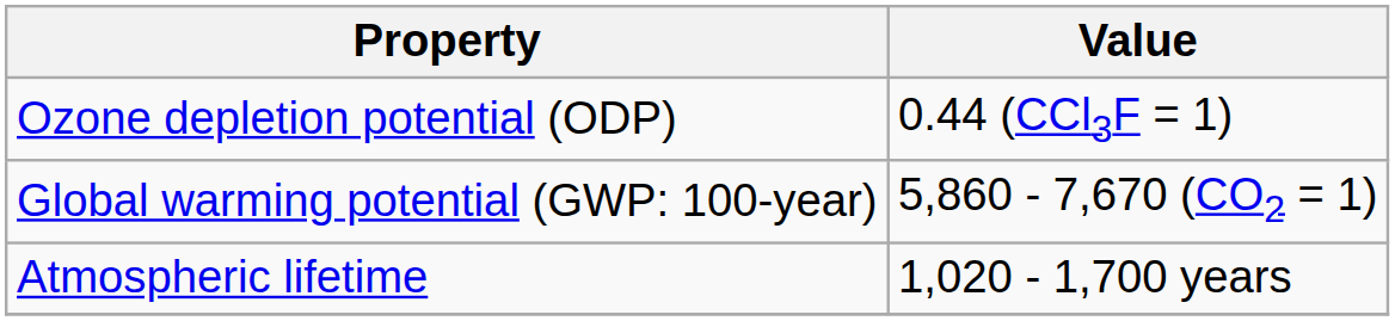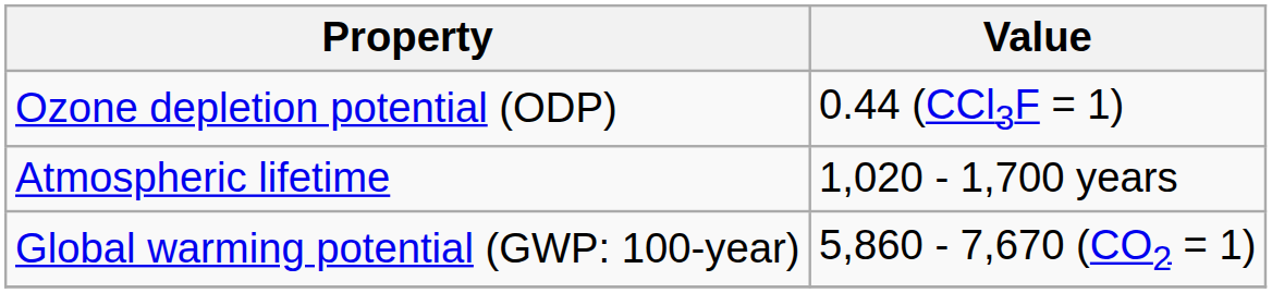rows swapped: Global warming potential (GWP: 100-year) <-> Atmospheric lifetime
